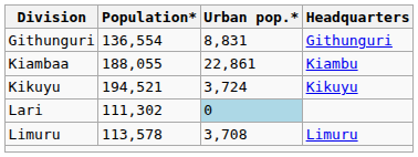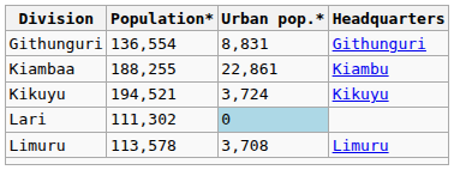Kiambaa | Population*: 188,055 -> 188,255
